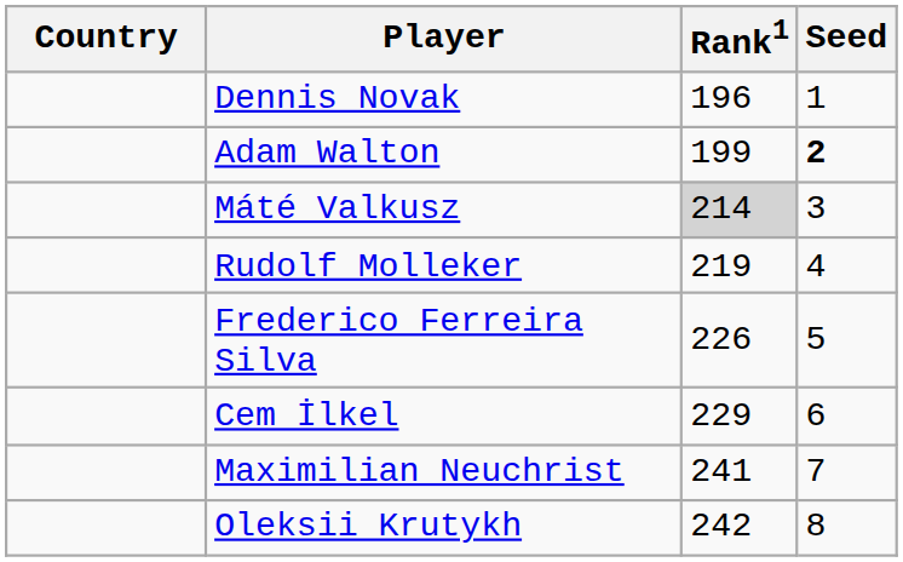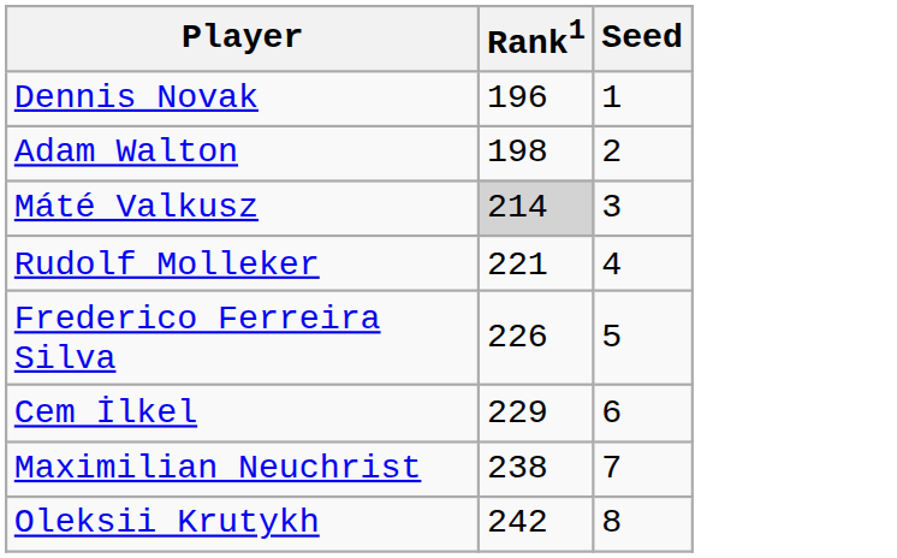- column: Country
Adam Walton | Rank1: 199 -> 198
Adam Walton | Seed: bold -> normal
Rudolf Molleker | Rank1: 219 -> 221
Maximilian Neuchrist | Rank1: 241 -> 238
